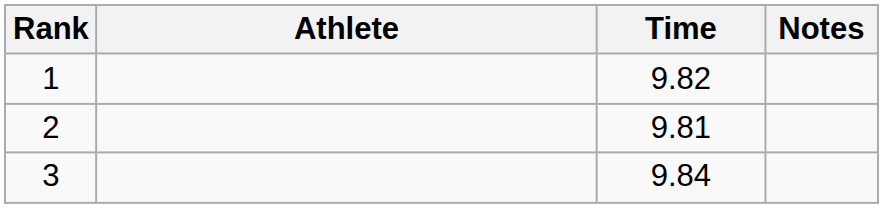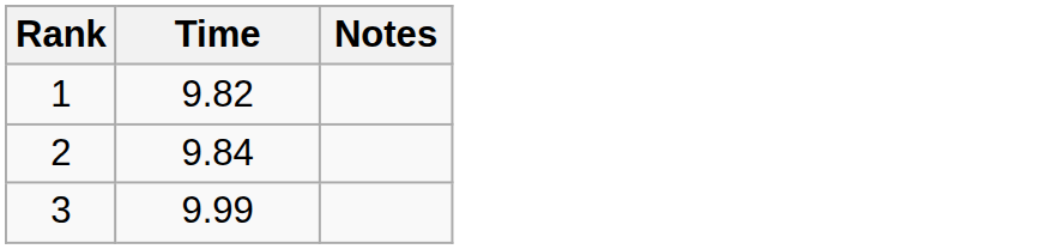- column: Athlete
2 | Time: 9.81 -> 9.84
3 | Time: 9.84 -> 9.99
